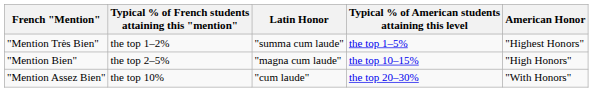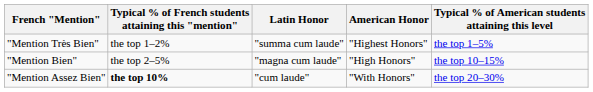columns swapped: American Honor <-> Typical % of American students attaining this level
"Mention Assez Bien" | Typical % of French students attaining this "mention": normal -> bold
